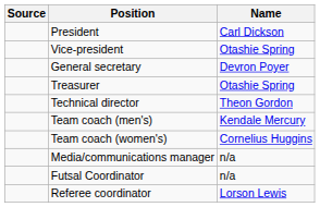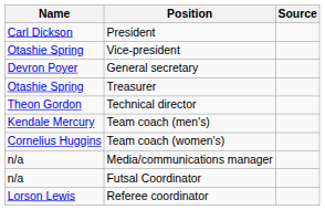columns swapped: Name <-> Source
